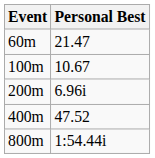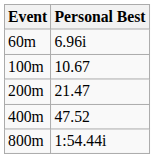60m | Personal Best: 21.47 -> 6.96i
200m | Personal Best: 6.96i -> 21.47
